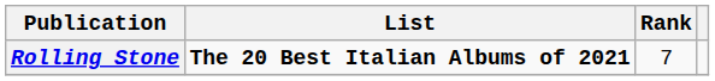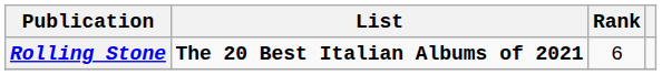Rolling Stone | Rank: 7 -> 6
